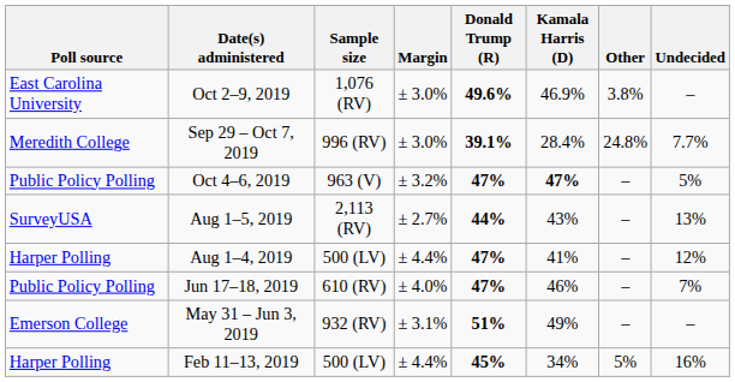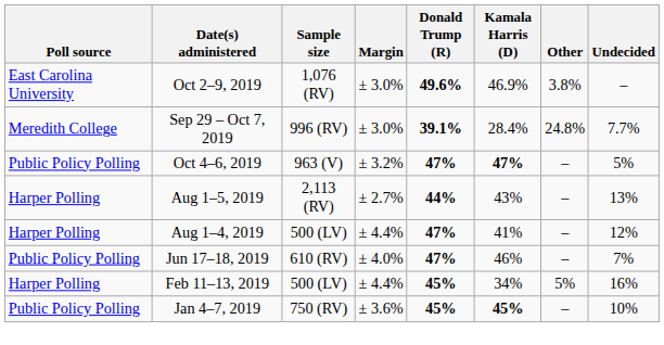Aug 1–5, 2019 | Poll source: SurveyUSA -> Harper Polling
- row: Emerson College | May 31 – Jun 3, 2019 | 932 (RV) | ± 3.1% | 51% | 49% | – | –
+ row: Public Policy Polling | Jan 4–7, 2019 | 750 (RV) | ± 3.6% | 45% | 45% | – | 10%
